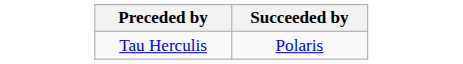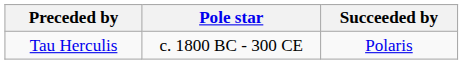+ column: Pole star | c. 1800 BC - 300 CE
